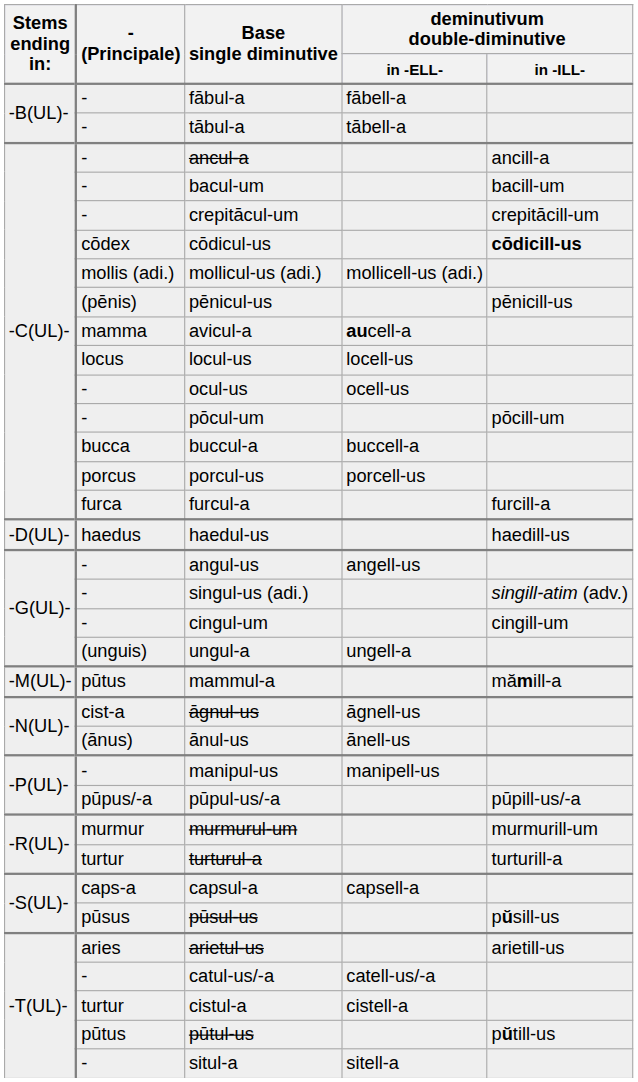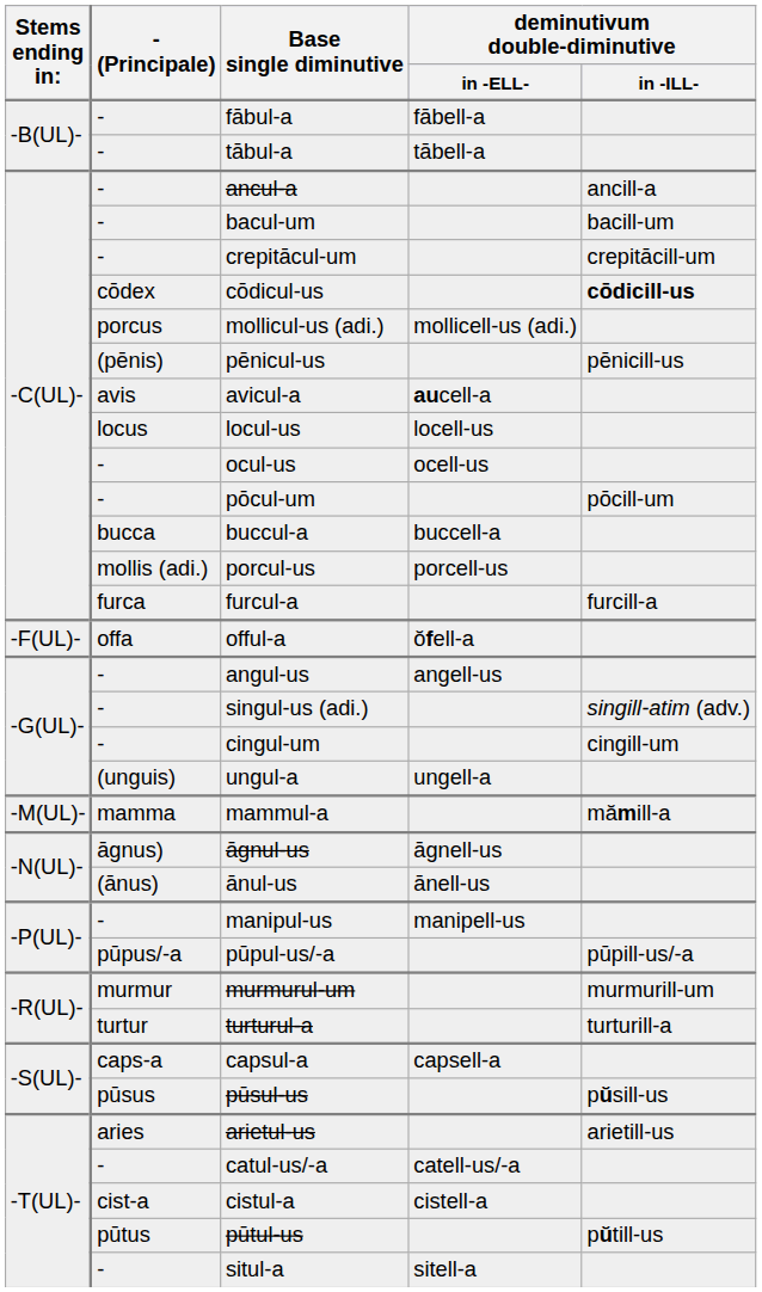mollicul-us (adi.) | - (Principale): mollis (adi.) -> porcus
avicul-a | - (Principale): mamma -> avis
porcul-us | - (Principale): porcus -> mollis (adi.)
- row: -D(UL)- | haedus | haedul-us | haedill-us
+ row: -F(UL)- | offa | offul-a | ŏfell-a
mammul-a | - (Principale): pūtus -> mamma
āgnul-us | - (Principale): cist-a -> āgnus)
cistul-a | - (Principale): turtur -> cist-a
